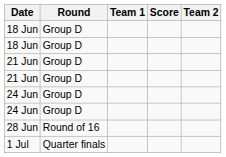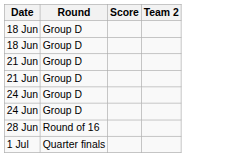- column: Team 1
